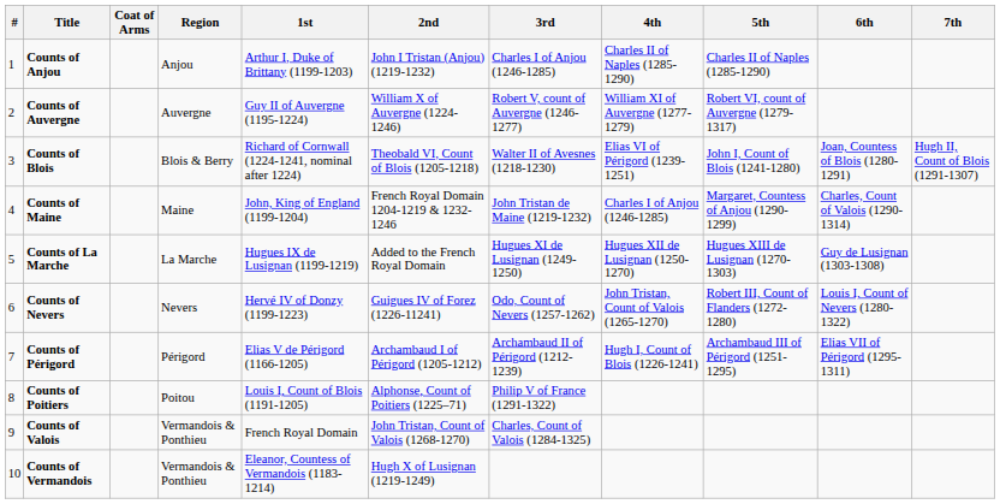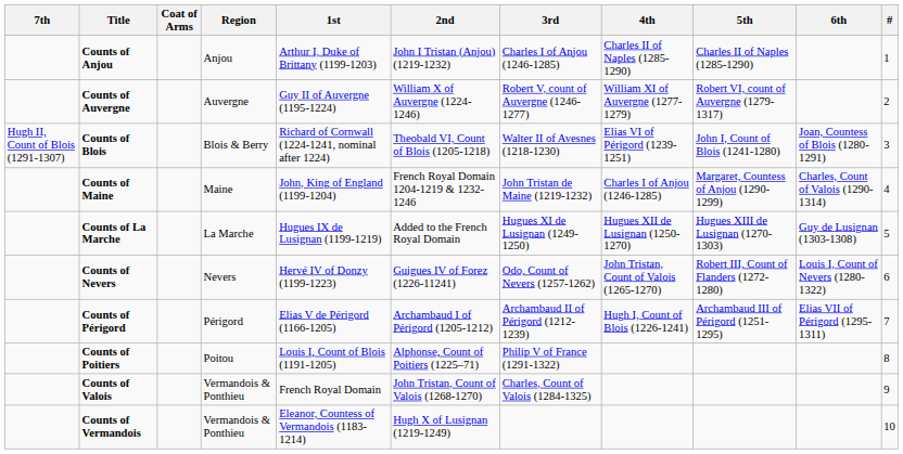columns swapped: # <-> 7th
